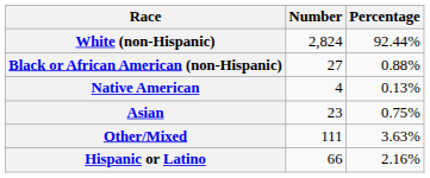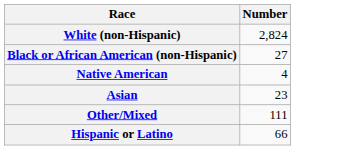- column: Percentage | 92.44% | 0.88% | 0.13% | 0.75% | 3.63% | 2.16%
